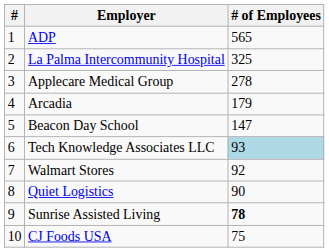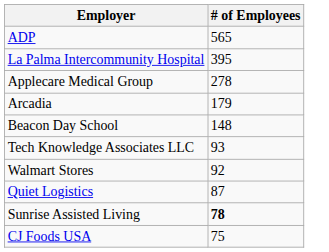- column: # | 1 | 2 | 3 | 4 | 5 | 6 | 7 | 8 | 9 | 10
La Palma Intercommunity Hospital | # of Employees: 325 -> 395
Beacon Day School | # of Employees: 147 -> 148
Tech Knowledge Associates LLC | # of Employees: lightblue background -> no background
Quiet Logistics | # of Employees: 90 -> 87
